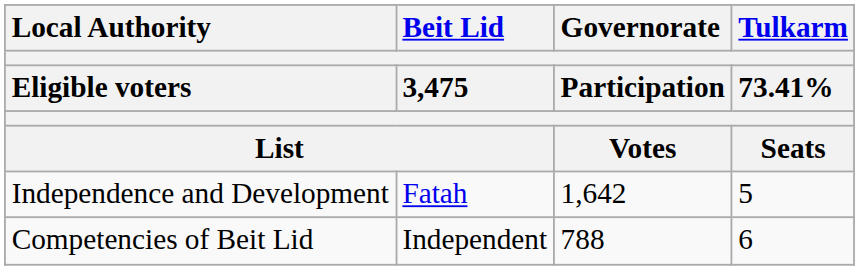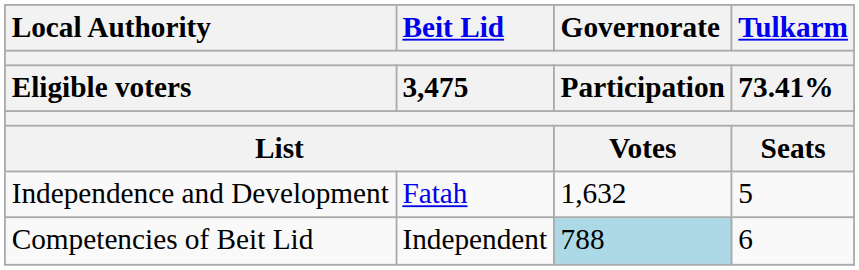Independence and Development | Governorate / Participation / Votes: 1,642 -> 1,632
Competencies of Beit Lid | Governorate / Participation / Votes: no background -> lightblue background
